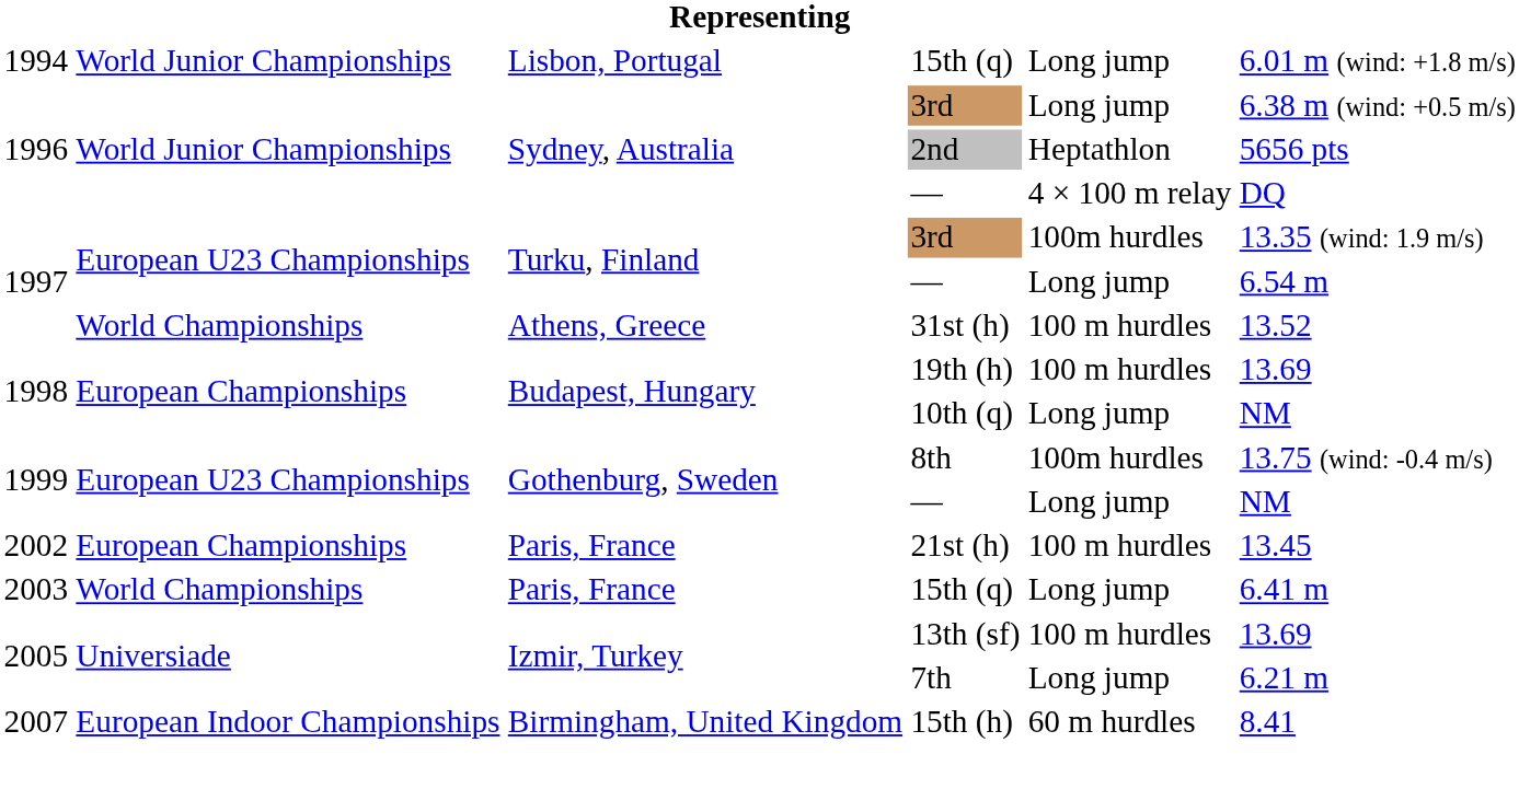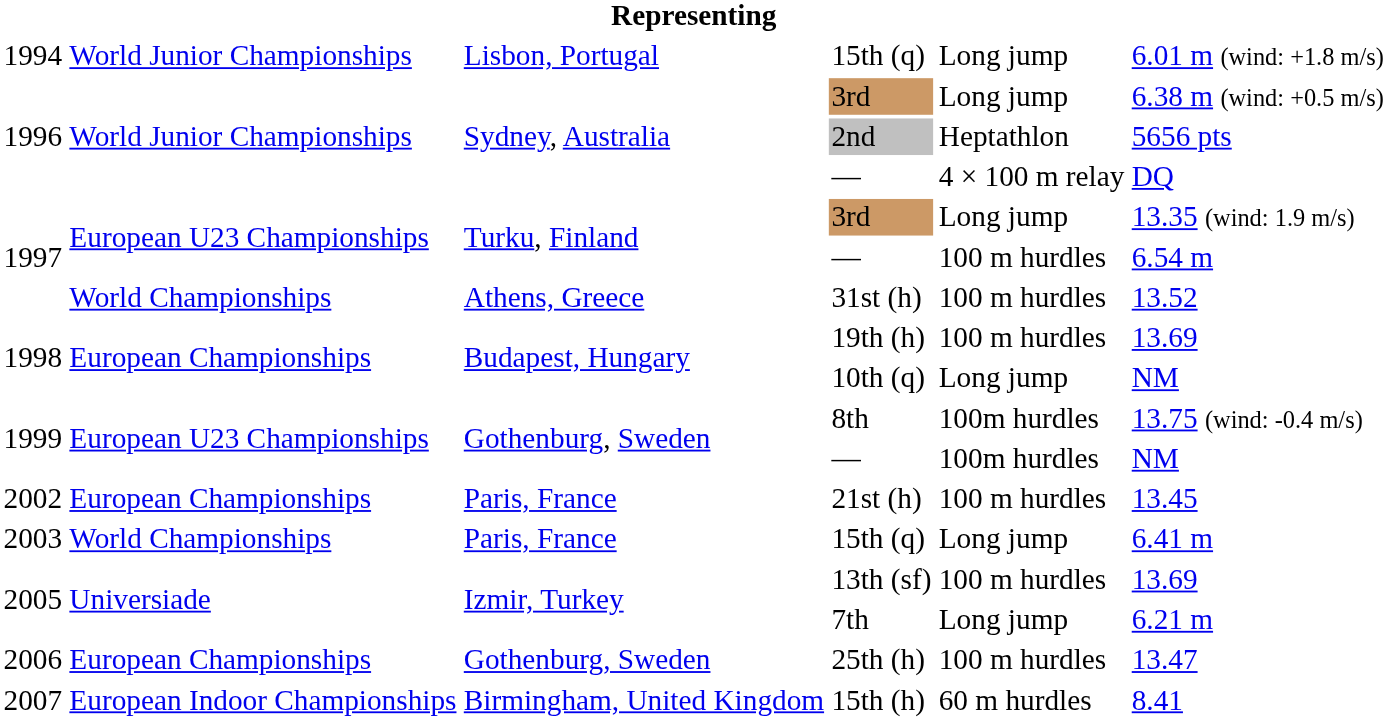1997 / 3rd | column 5: 100m hurdles -> Long jump
1997 / — | column 5: Long jump -> 100 m hurdles
1999 / — | column 5: Long jump -> 100m hurdles
+ row: 2006 | European Championships | Gothenburg, Sweden | 25th (h) | 100 m hurdles | 13.47
